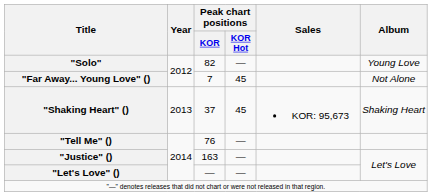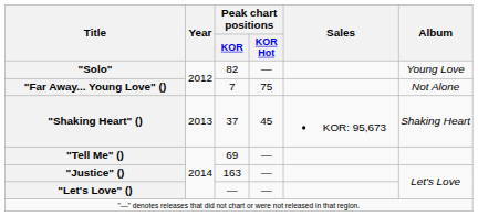"Far Away... Young Love" () | Peak chart positions / KOR Hot: 45 -> 75
"Tell Me" () | Peak chart positions / KOR: 76 -> 69
